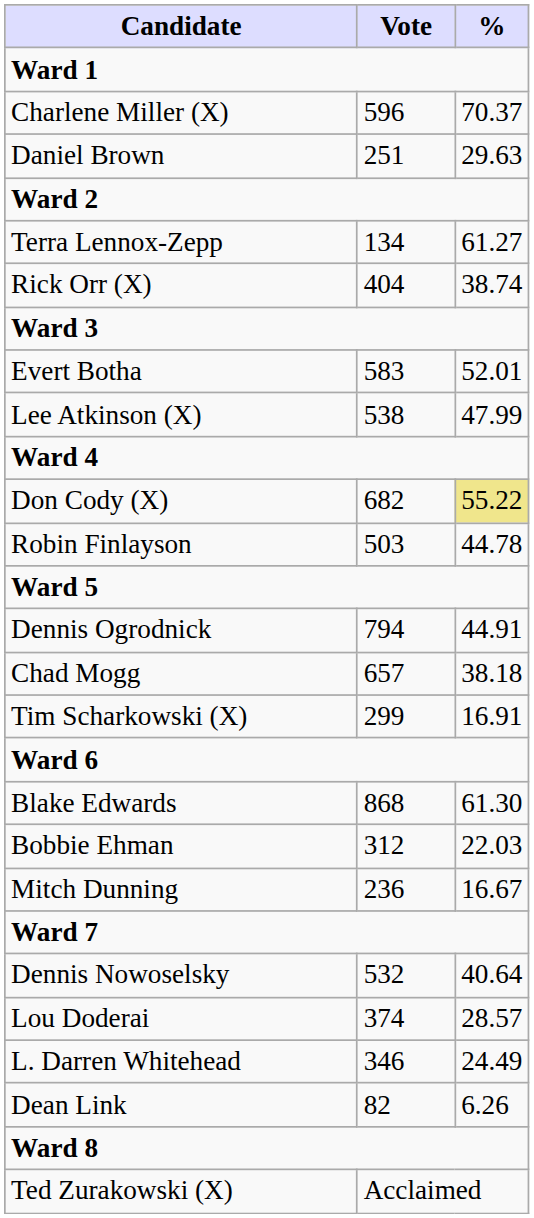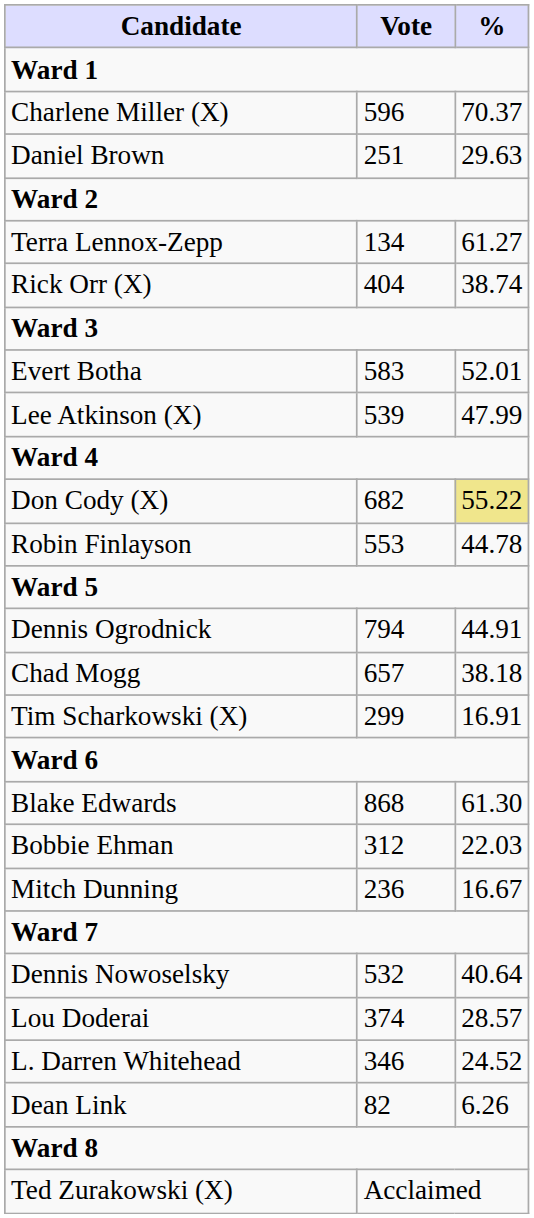Lee Atkinson (X) | Vote: 538 -> 539
Robin Finlayson | Vote: 503 -> 553
L. Darren Whitehead | %: 24.49 -> 24.52
